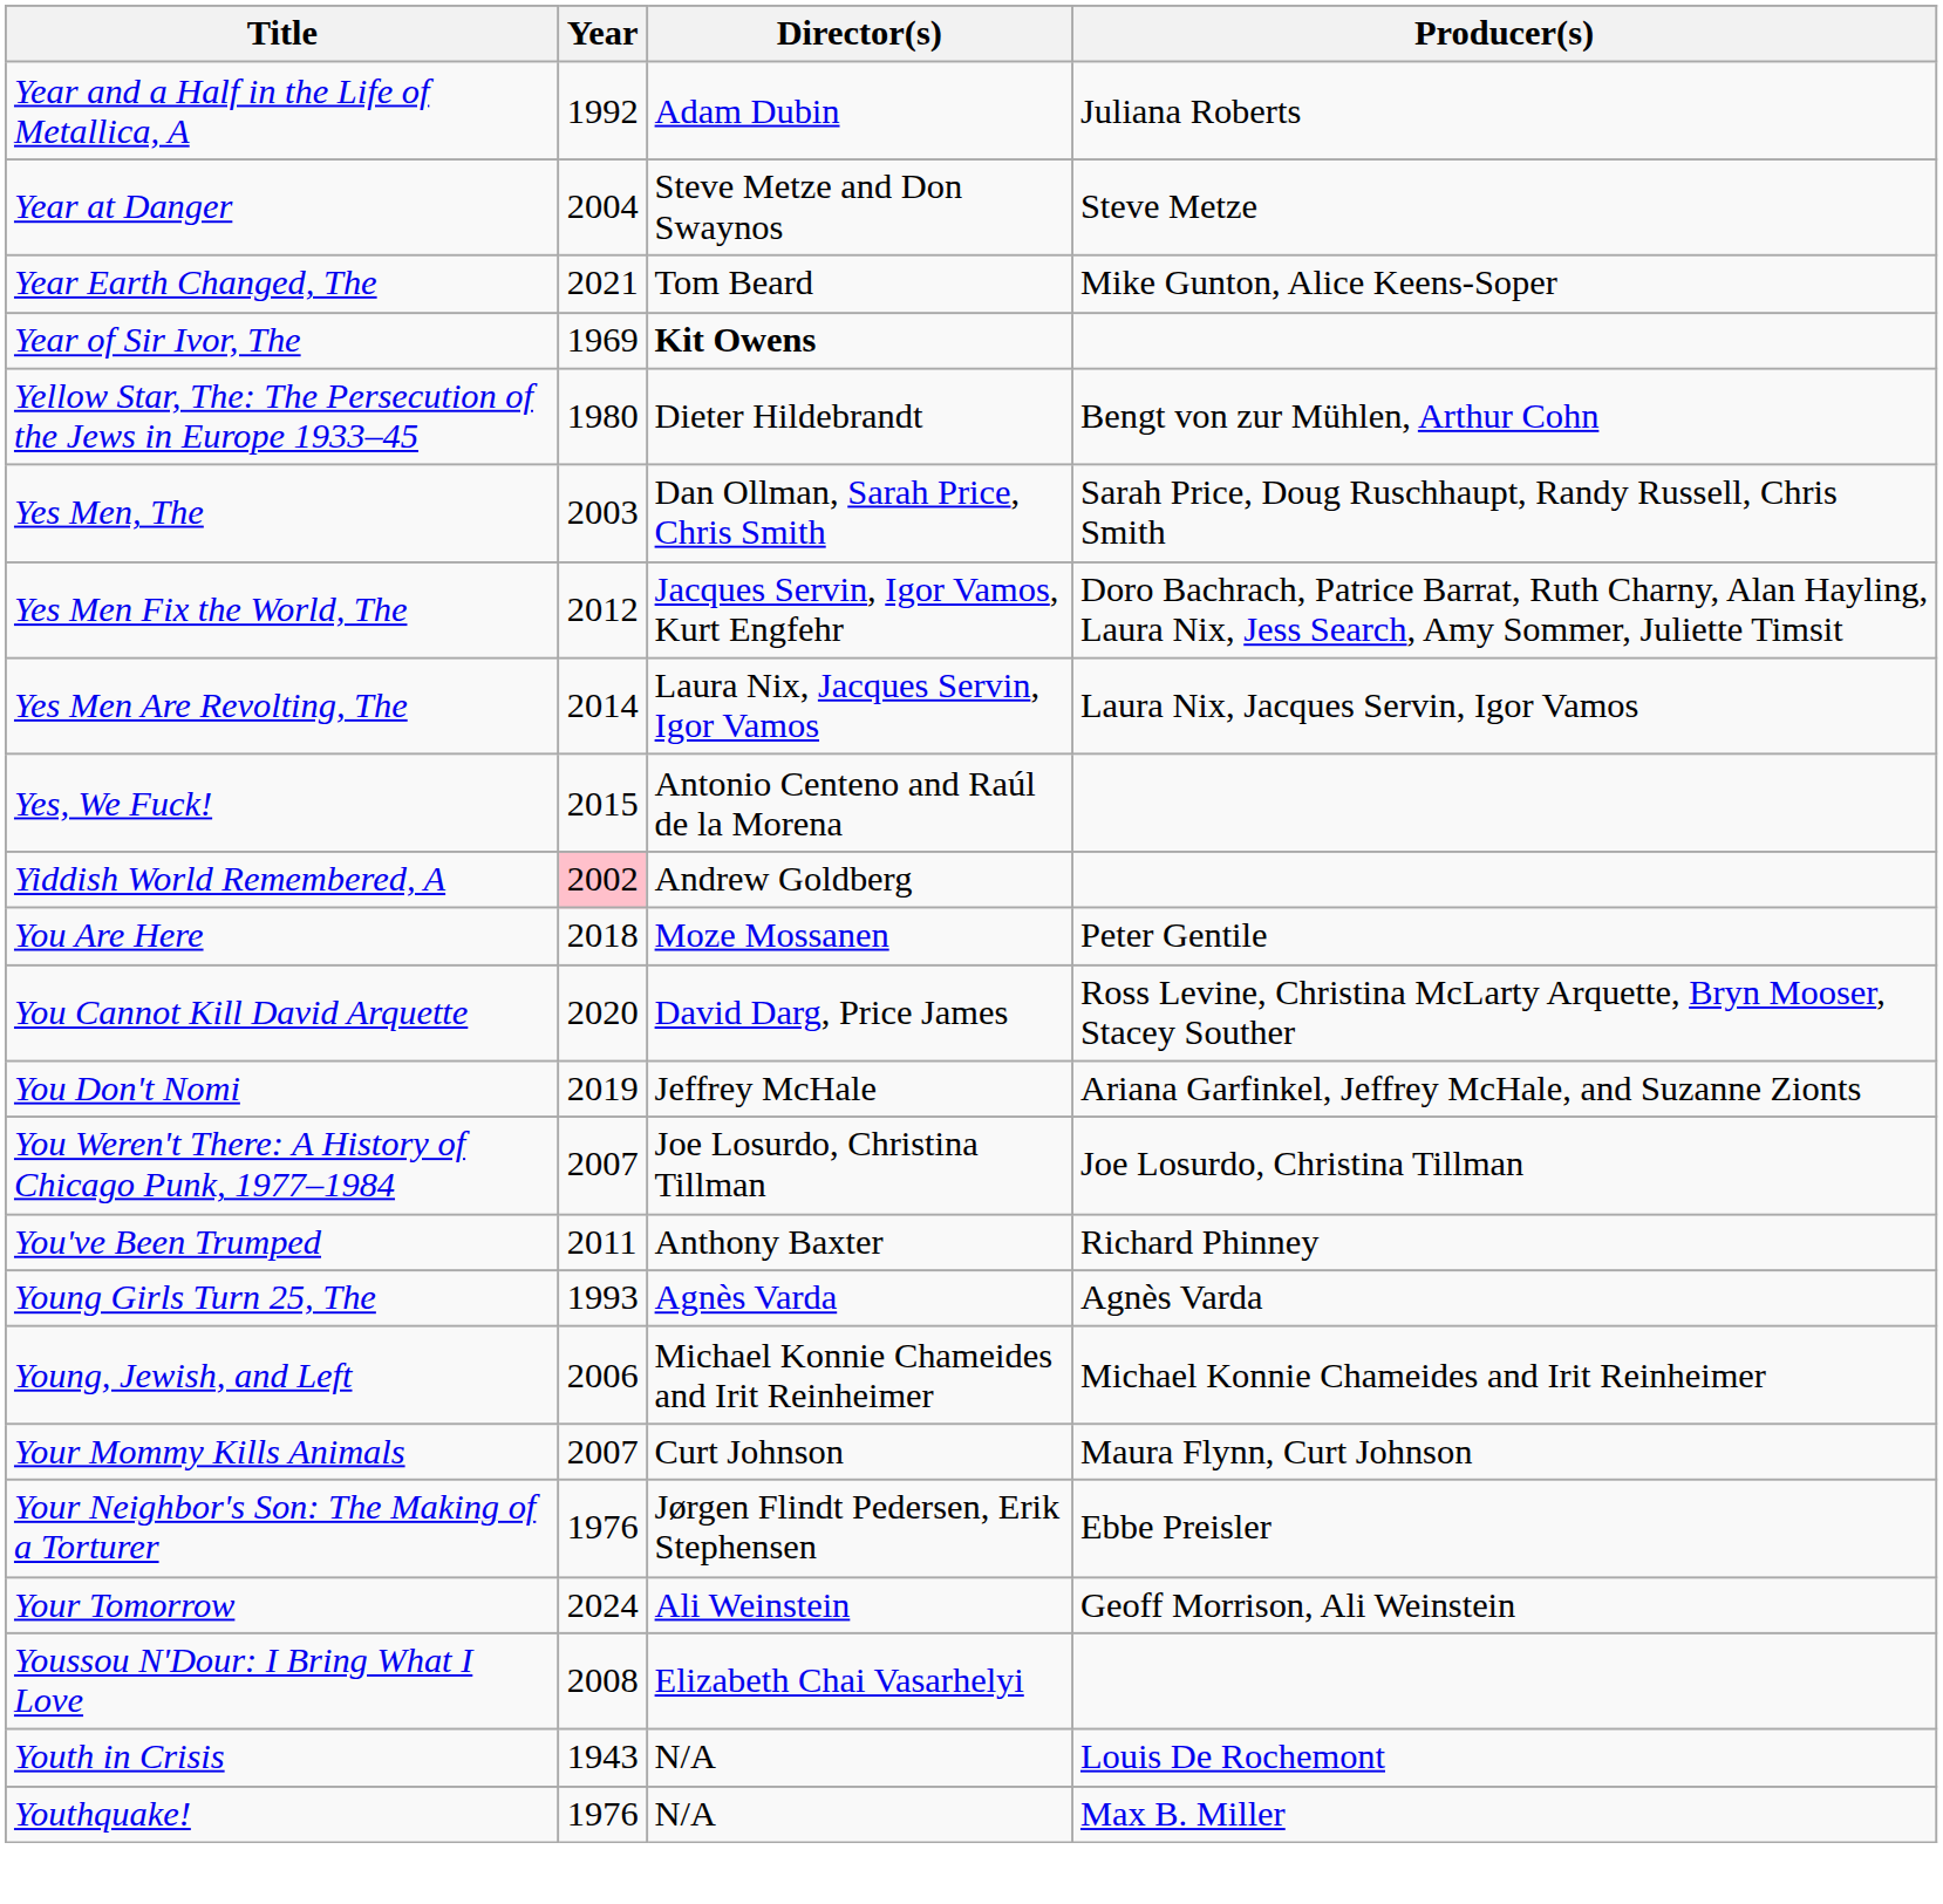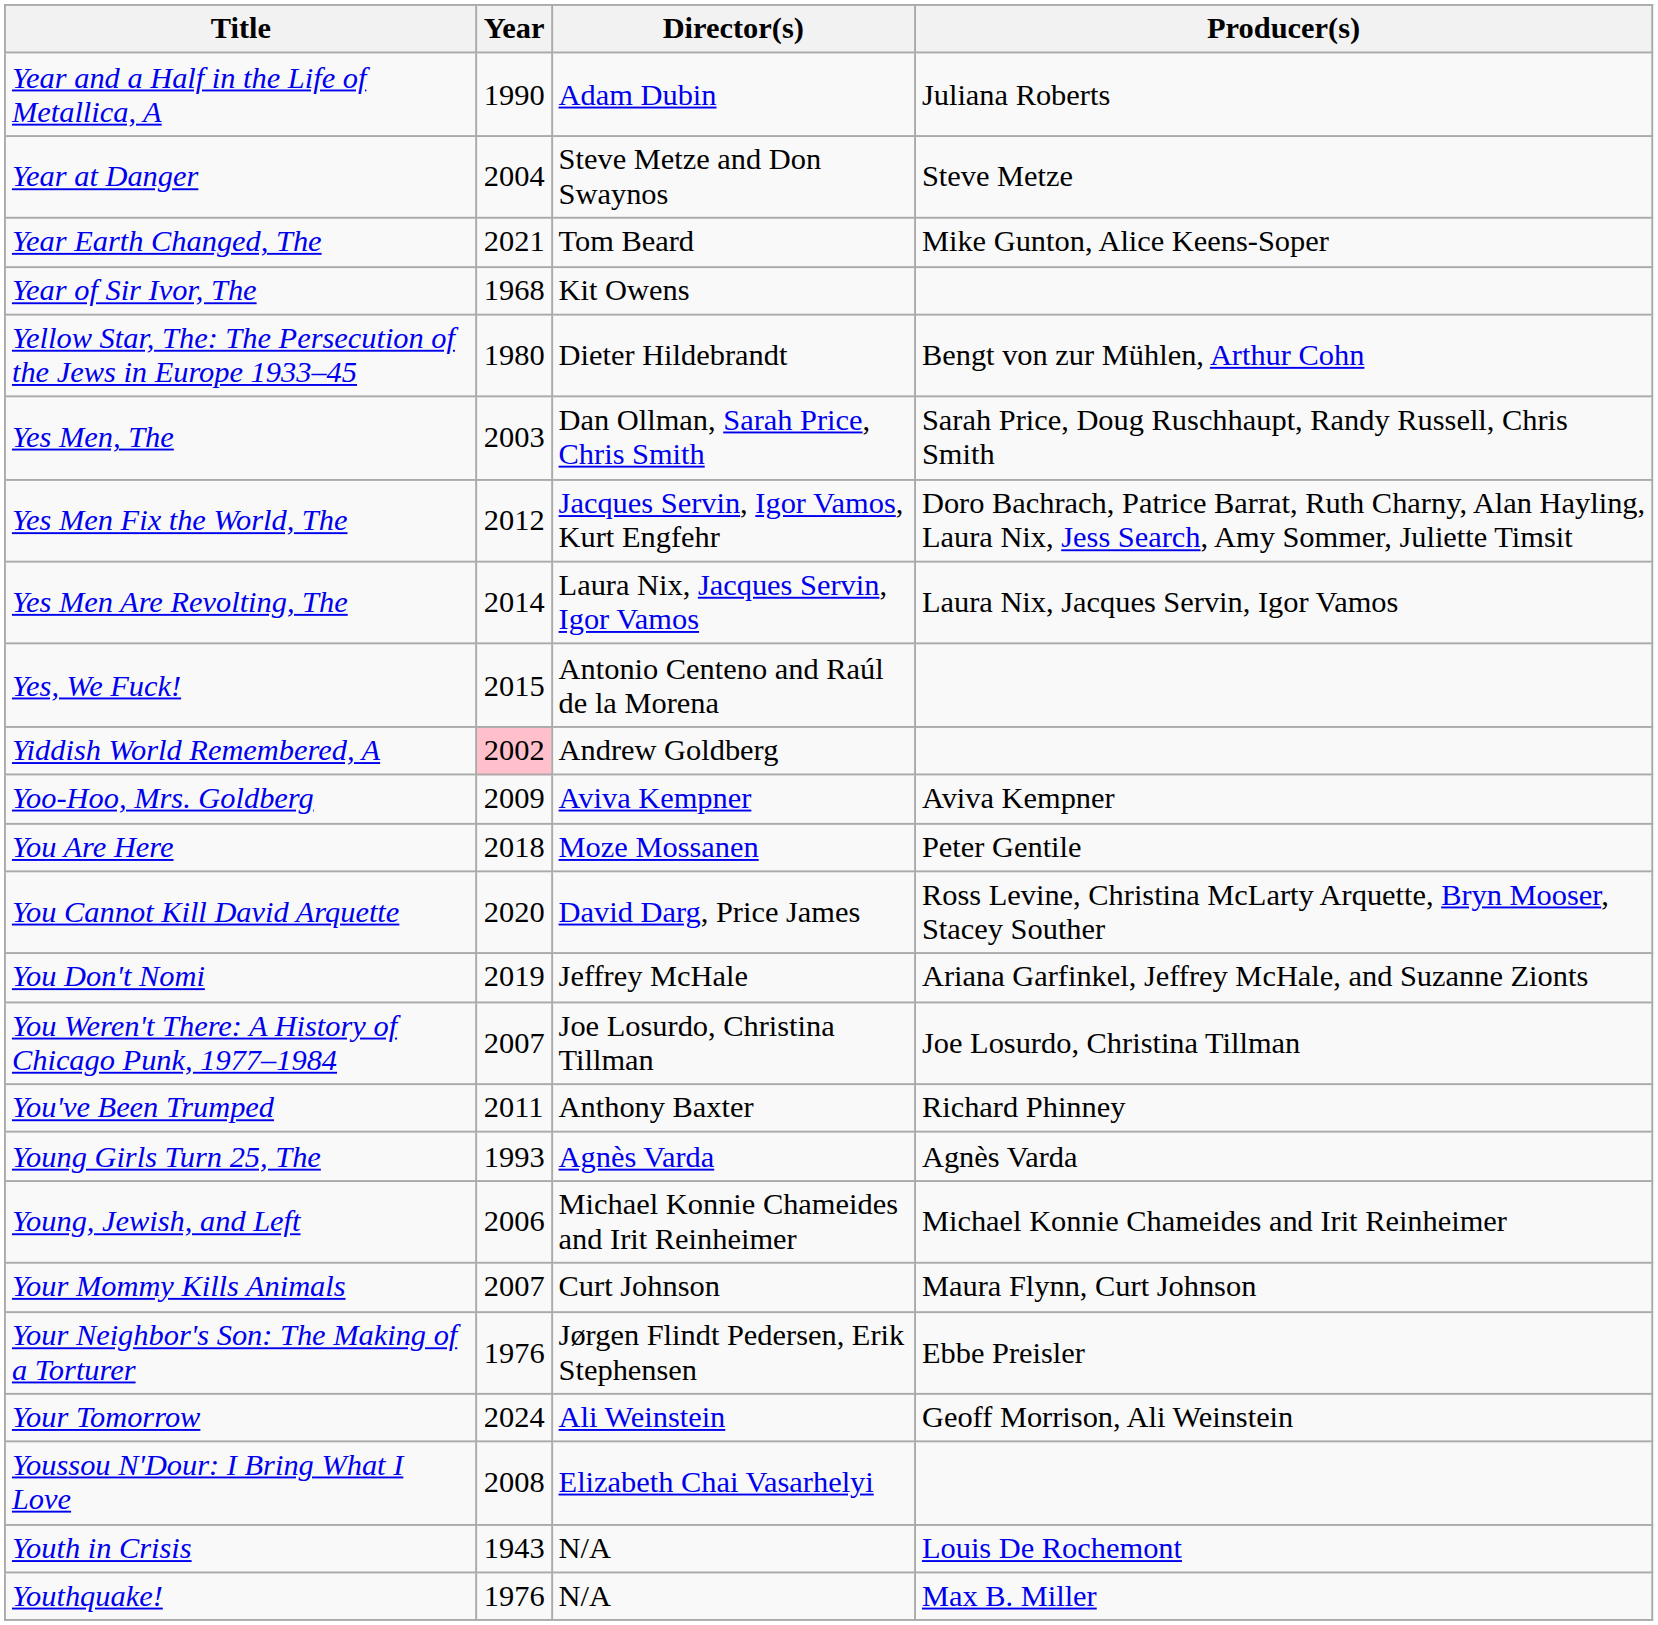Year and a Half in the Life of Metallica, A | Year: 1992 -> 1990
Year of Sir Ivor, The | Year: 1969 -> 1968
Year of Sir Ivor, The | Director(s): bold -> normal
+ row: Yoo-Hoo, Mrs. Goldberg | 2009 | Aviva Kempner | Aviva Kempner
